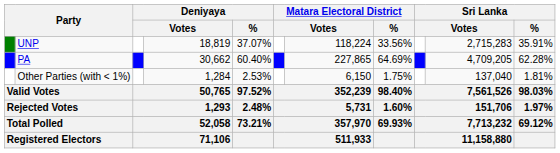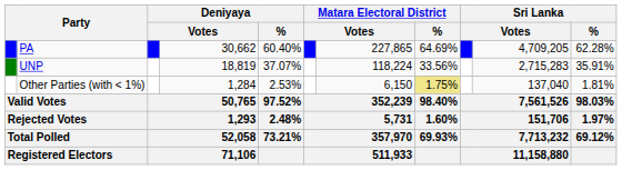rows swapped: PA <-> UNP
Other Parties (with < 1%) | Matara Electoral District / %: no background -> khaki background
